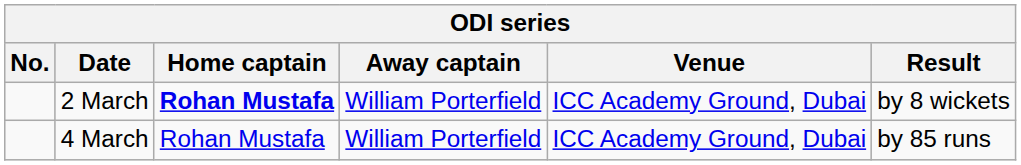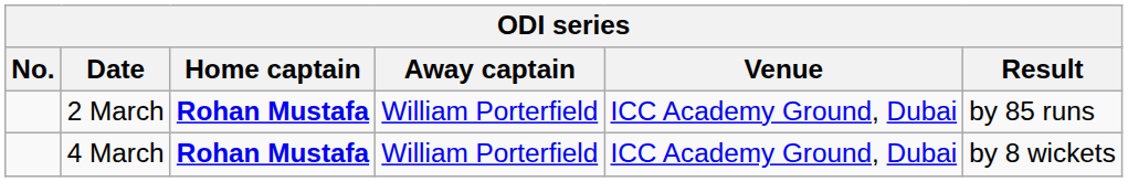2 March | Result: by 8 wickets -> by 85 runs
4 March | Home captain: normal -> bold
4 March | Result: by 85 runs -> by 8 wickets
